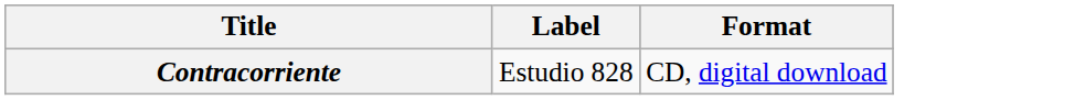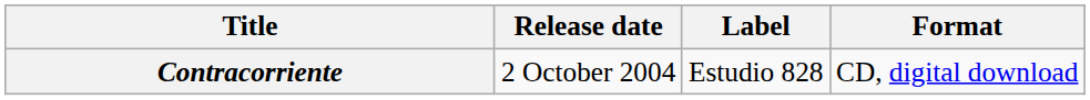+ column: Release date | 2 October 2004
